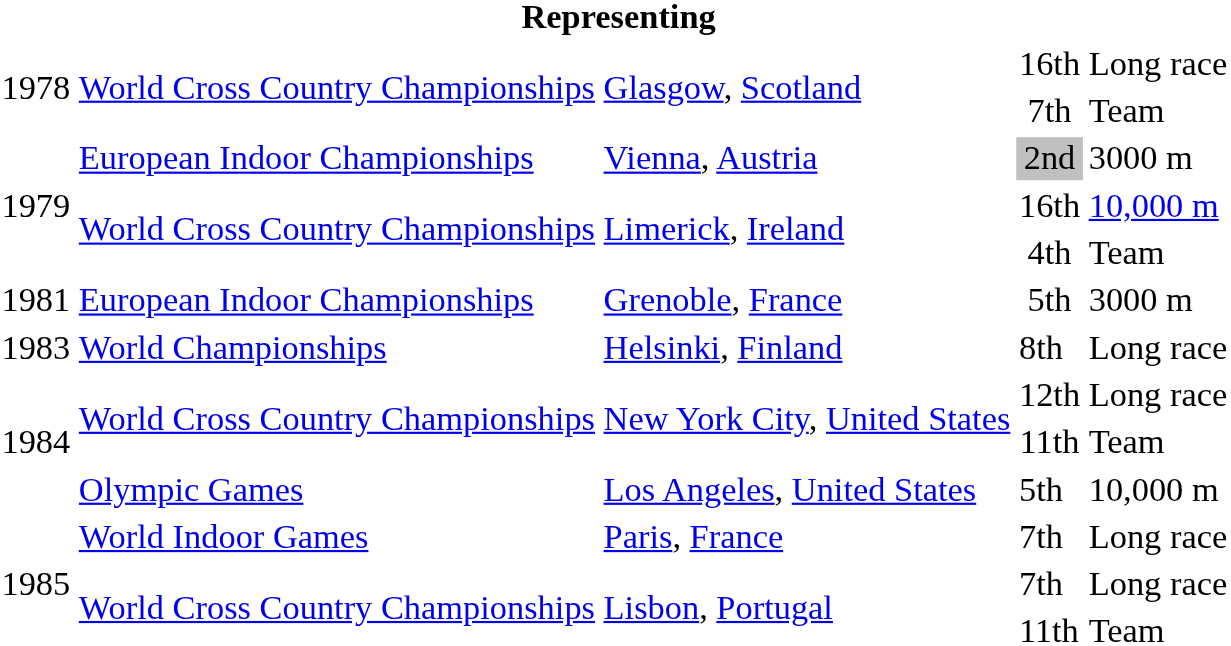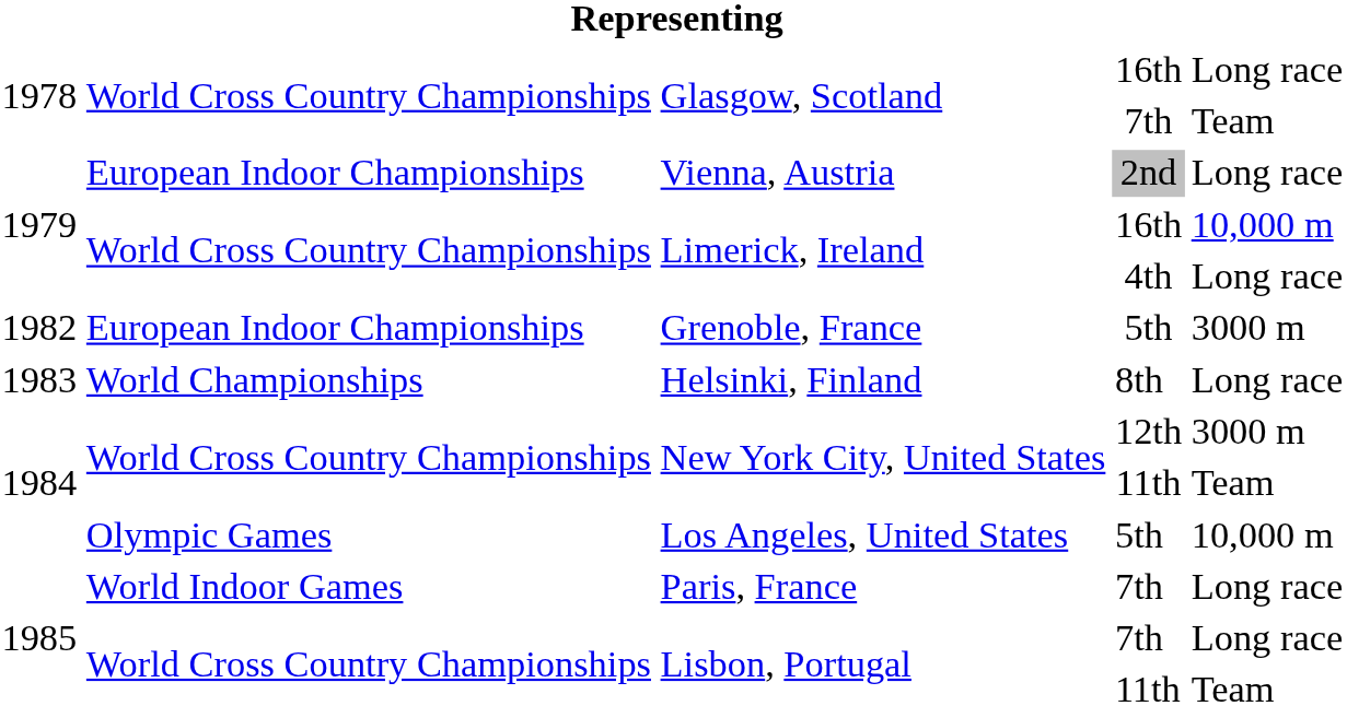Vienna, Austria | column 5: 3000 m -> Long race
Limerick, Ireland / 4th | column 5: Team -> Long race
Grenoble, France | column 1: 1981 -> 1982
New York City, United States / 12th | column 5: Long race -> 3000 m
